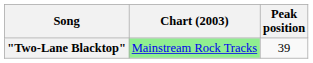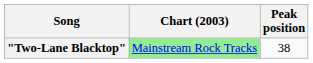"Two-Lane Blacktop" | Peak position: 39 -> 38
